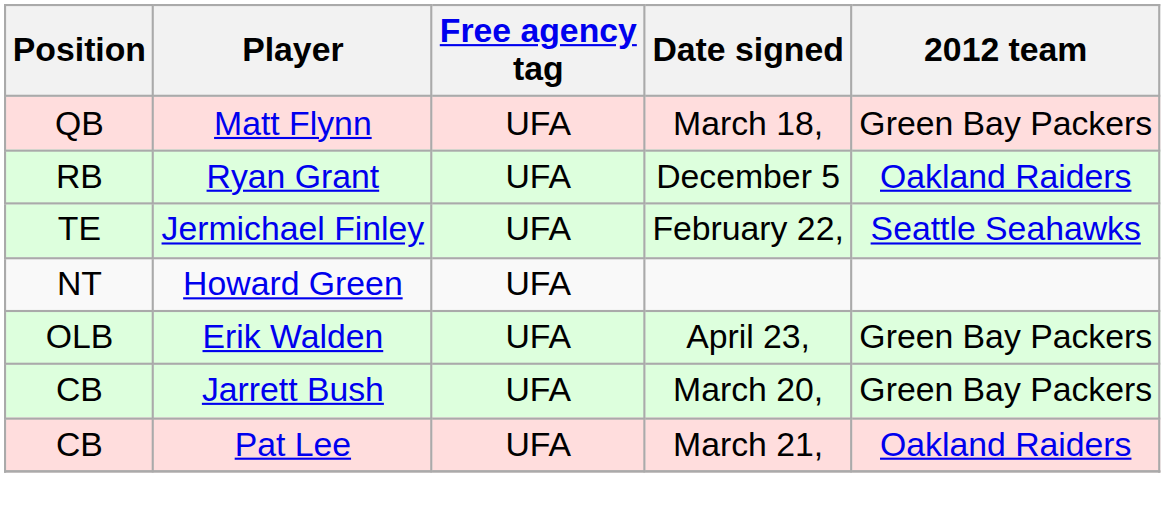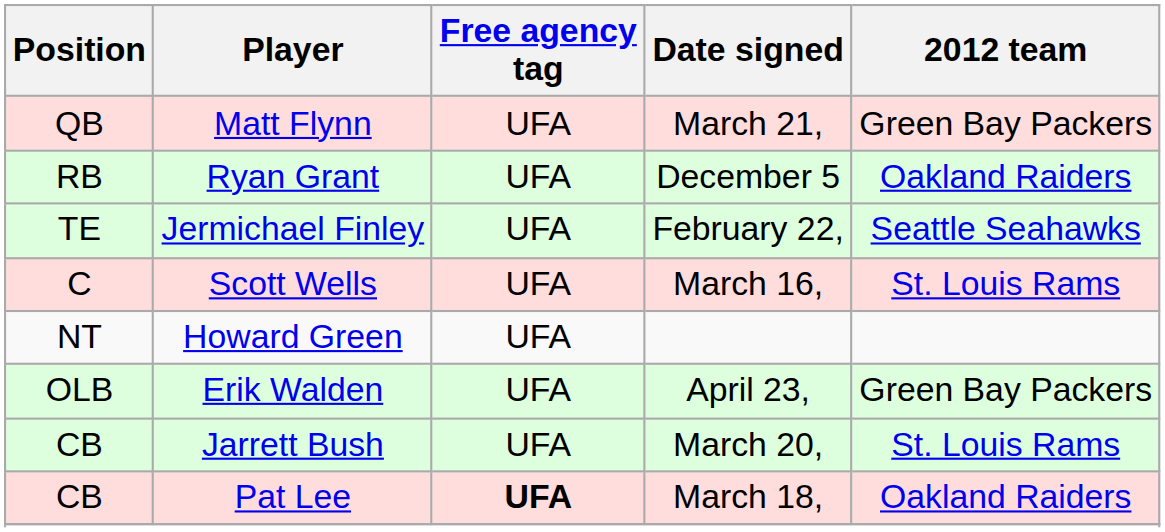Matt Flynn | Date signed: March 18, -> March 21,
+ row: C | Scott Wells | UFA | March 16, | St. Louis Rams
Jarrett Bush | 2012 team: Green Bay Packers -> St. Louis Rams
Pat Lee | Free agency tag: normal -> bold
Pat Lee | Date signed: March 21, -> March 18,
